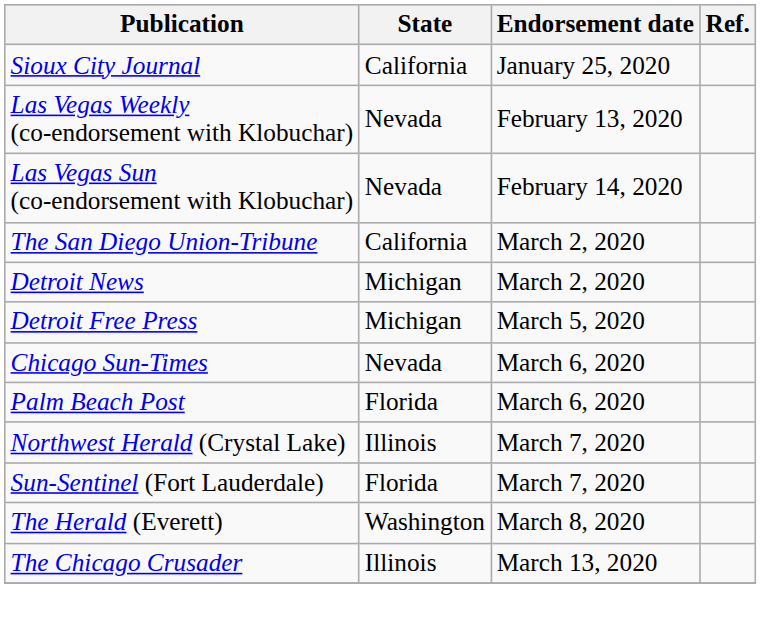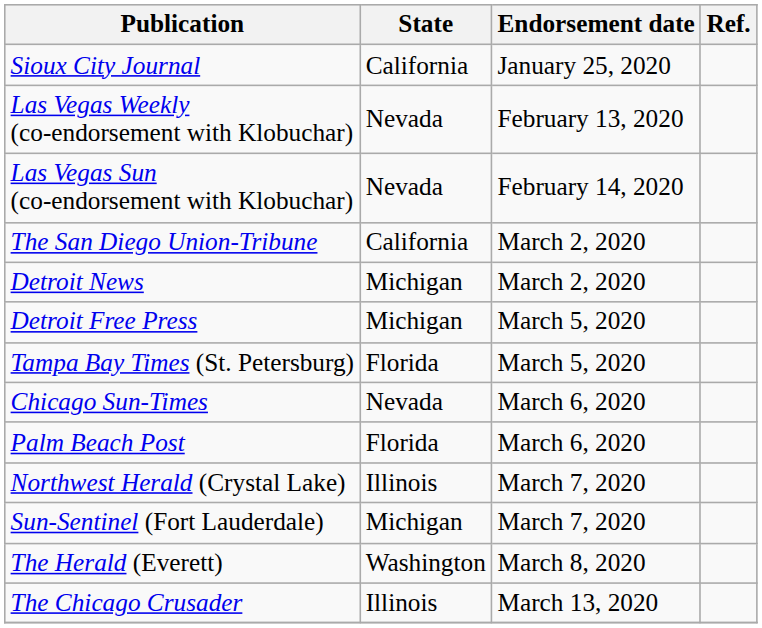+ row: Tampa Bay Times (St. Petersburg) | Florida | March 5, 2020
Sun-Sentinel (Fort Lauderdale) | State: Florida -> Michigan
